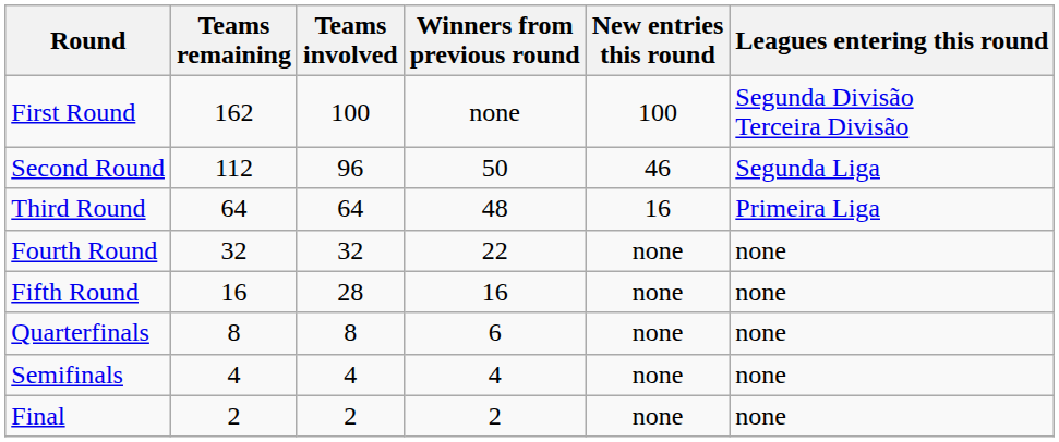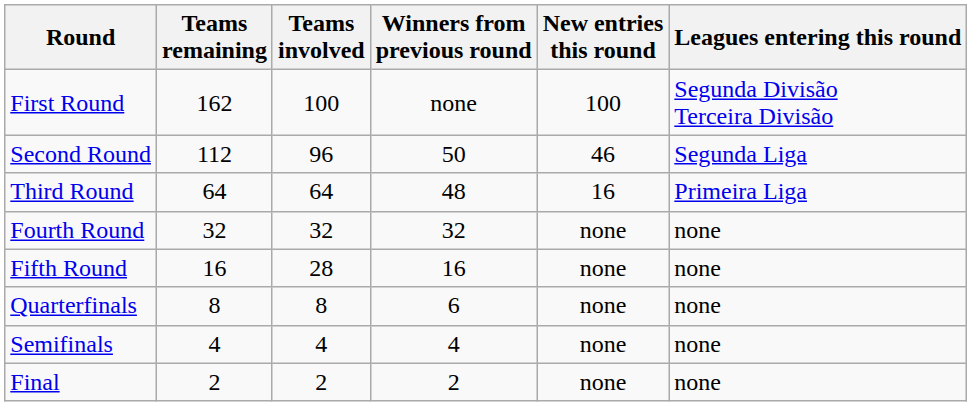Fourth Round | Winners from previous round: 22 -> 32
